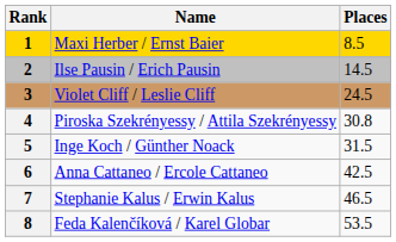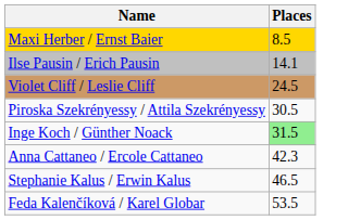- column: Rank | 1 | 2 | 3 | 4 | 5 | 6 | 7 | 8
Ilse Pausin / Erich Pausin | Places: 14.5 -> 14.1
Piroska Szekrényessy / Attila Szekrényessy | Places: 30.8 -> 30.5
Inge Koch / Günther Noack | Places: no background -> lightgreen background
Anna Cattaneo / Ercole Cattaneo | Places: 42.5 -> 42.3
